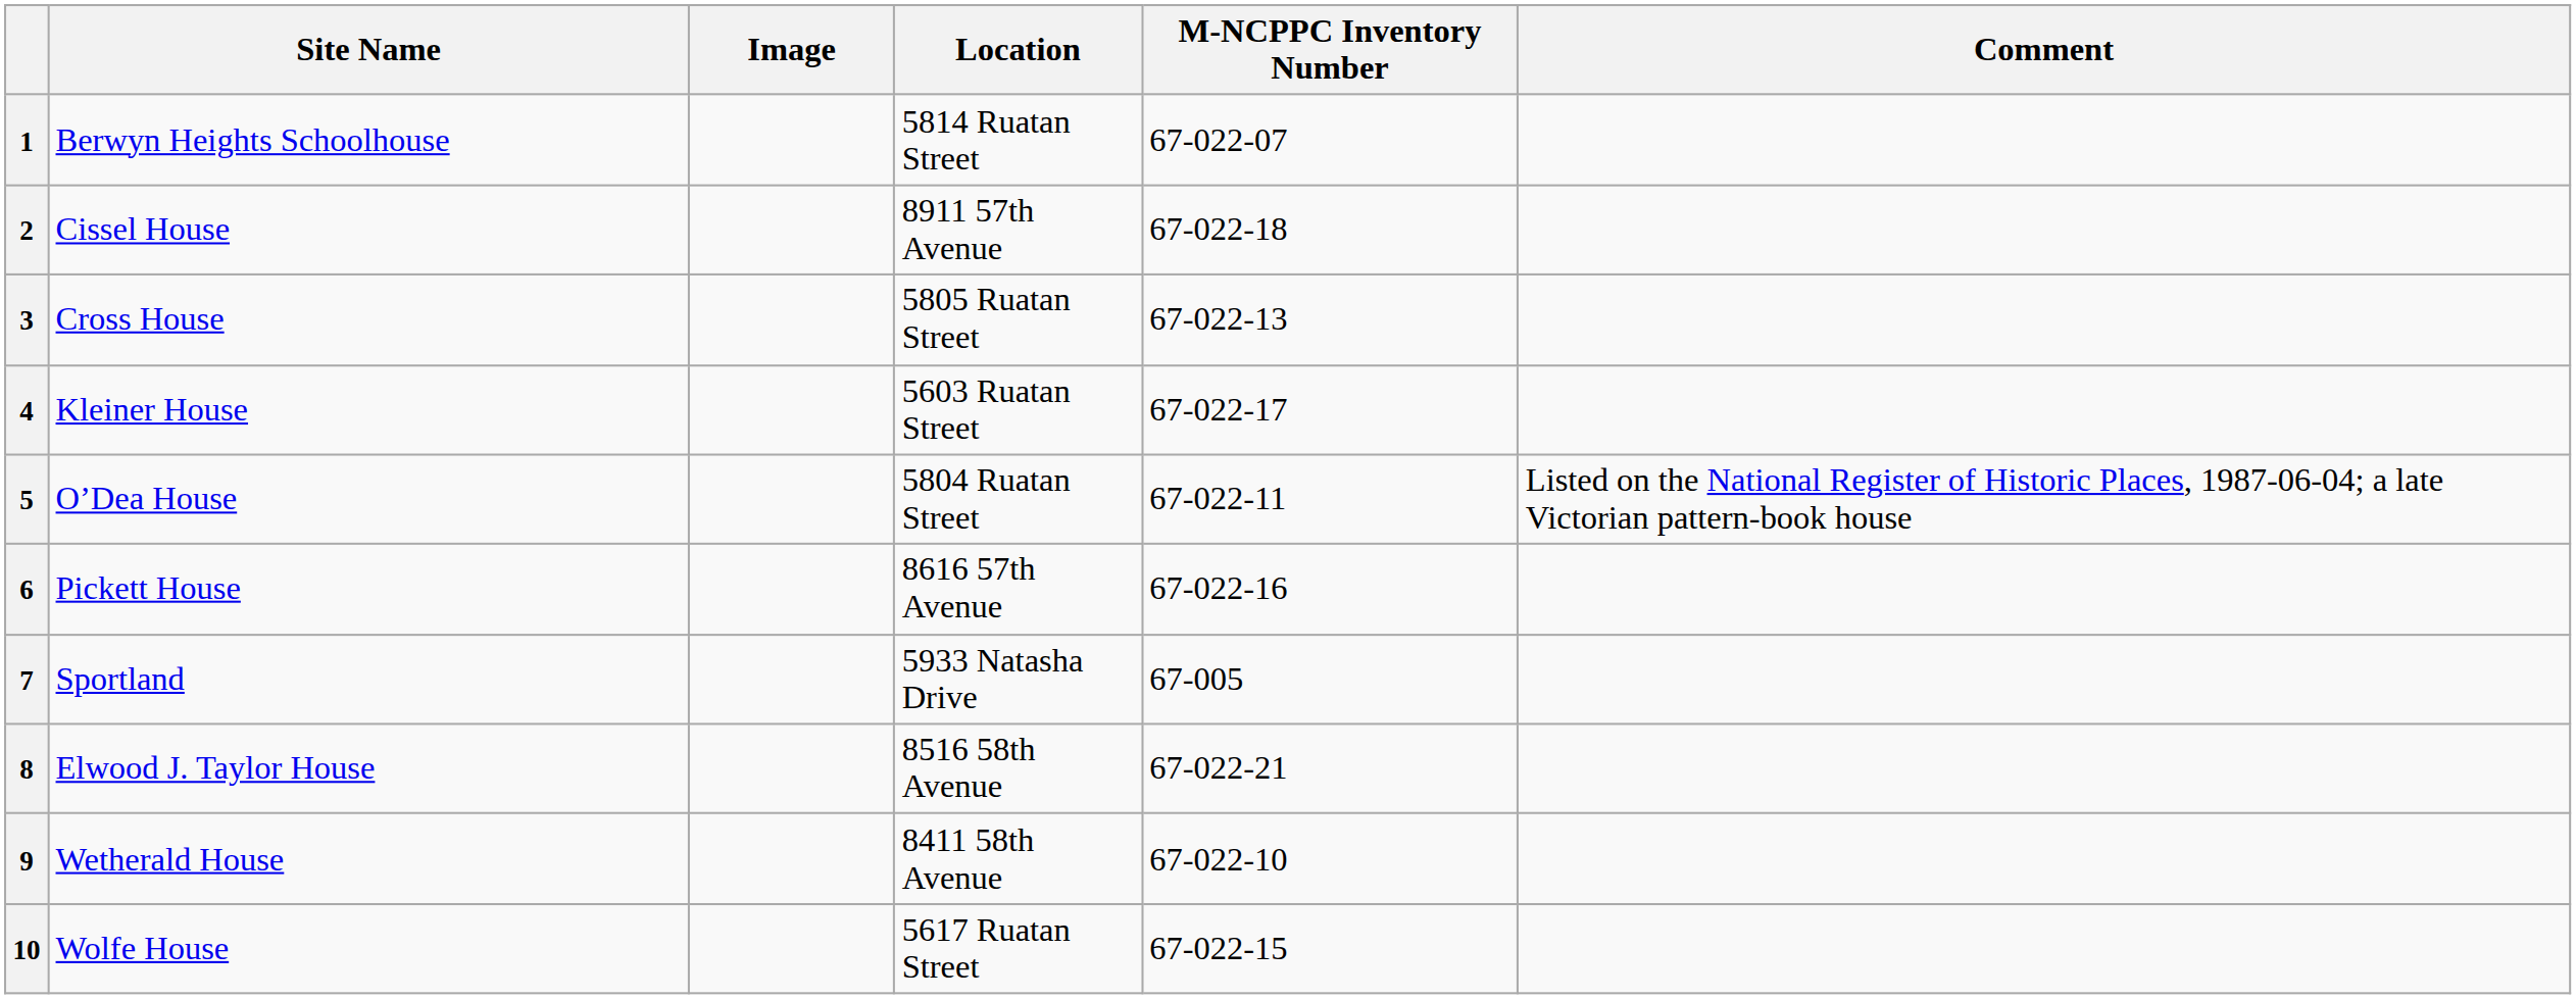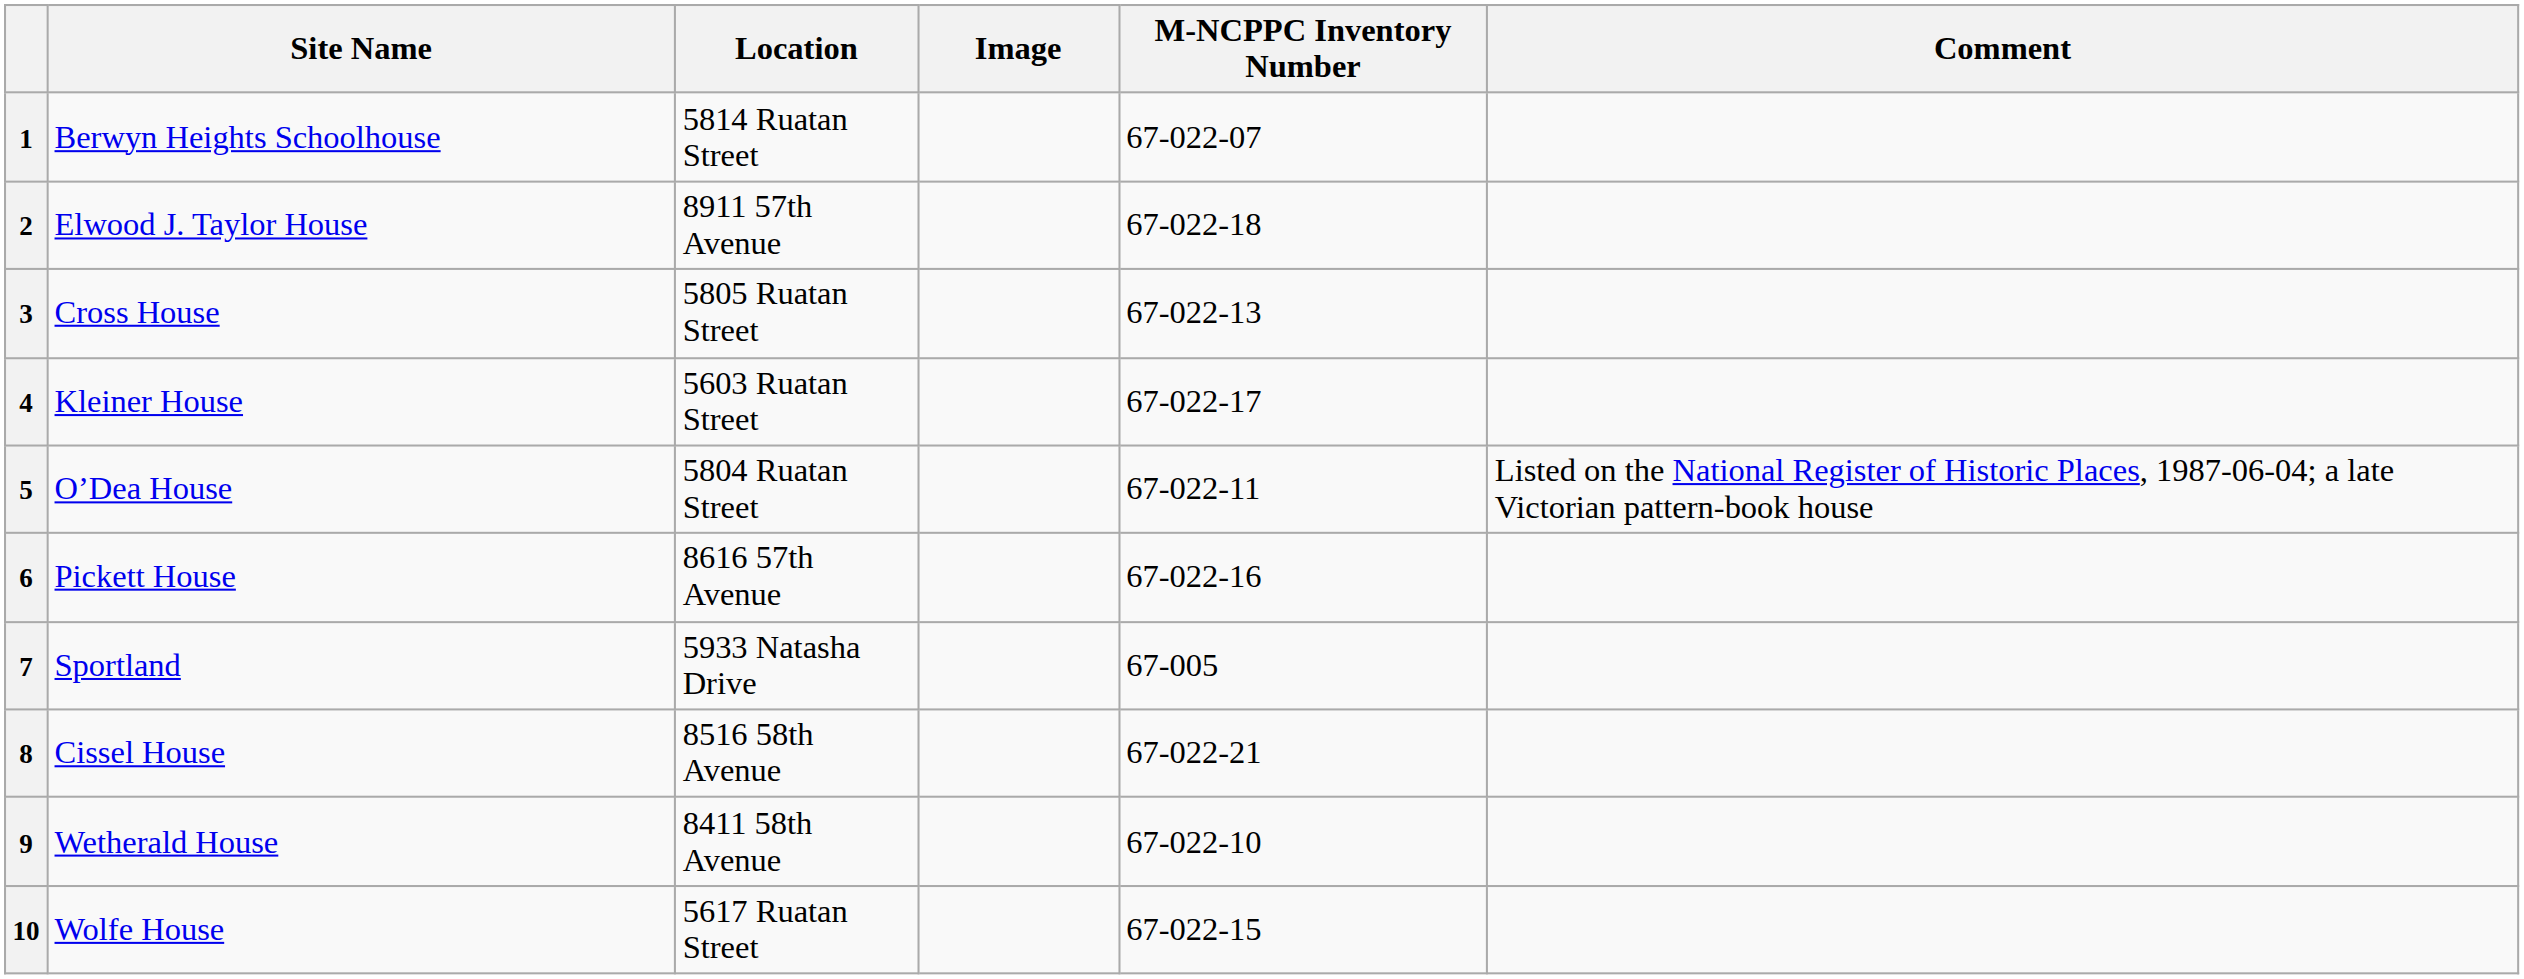columns swapped: Image <-> Location
2 | Site Name: Cissel House -> Elwood J. Taylor House
8 | Site Name: Elwood J. Taylor House -> Cissel House
